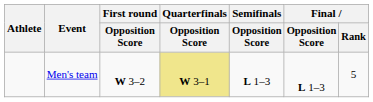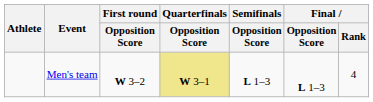Men's team | Final / Rank: 5 -> 4
